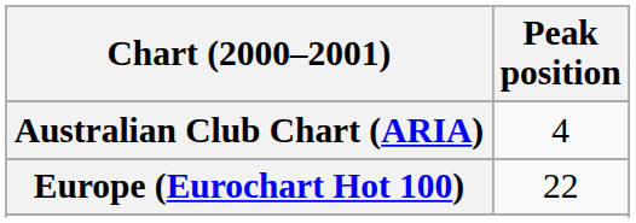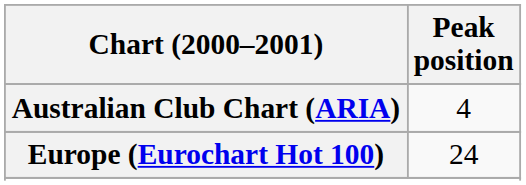Europe (Eurochart Hot 100) | Peak position: 22 -> 24
